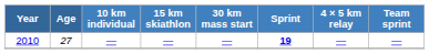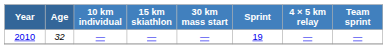2010 | Age: 27 -> 32
2010 | Sprint: bold -> normal
